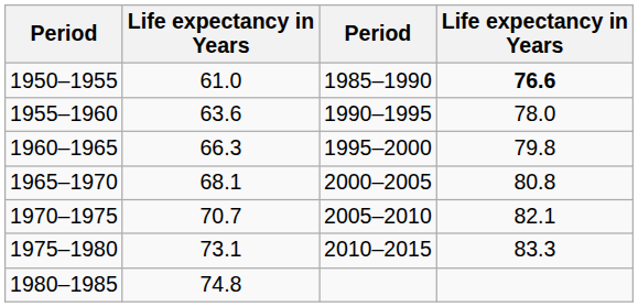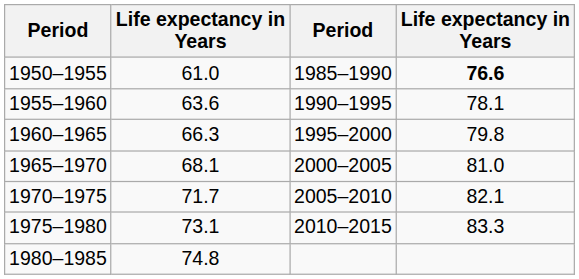1955–1960 | column 4: 78.0 -> 78.1
1965–1970 | column 4: 80.8 -> 81.0
1970–1975 | column 2: 70.7 -> 71.7
